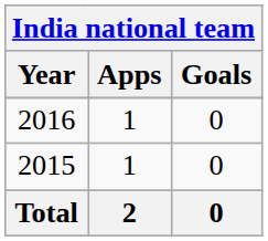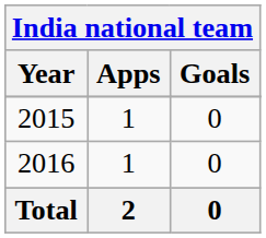rows swapped: 2015 <-> 2016
